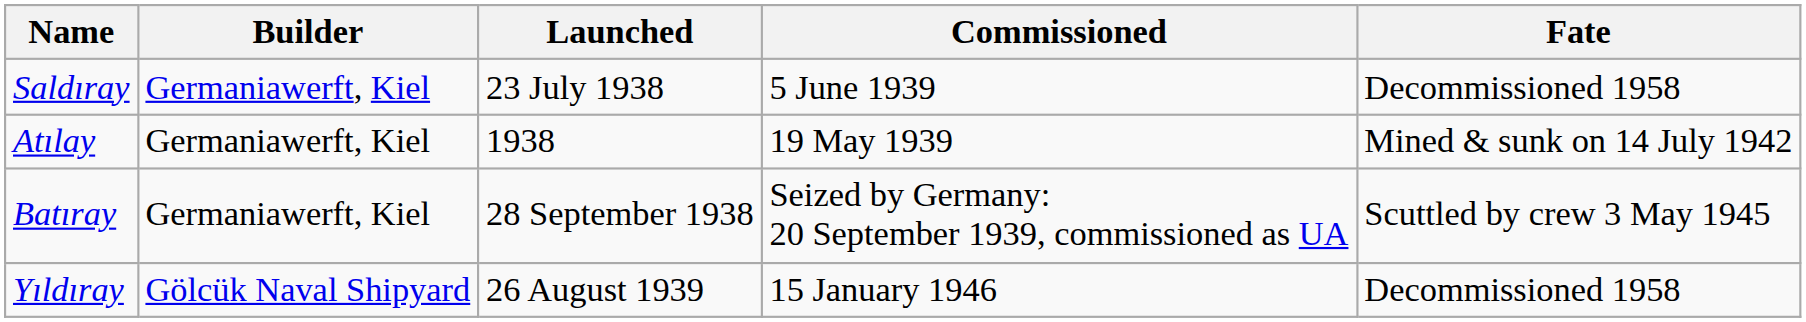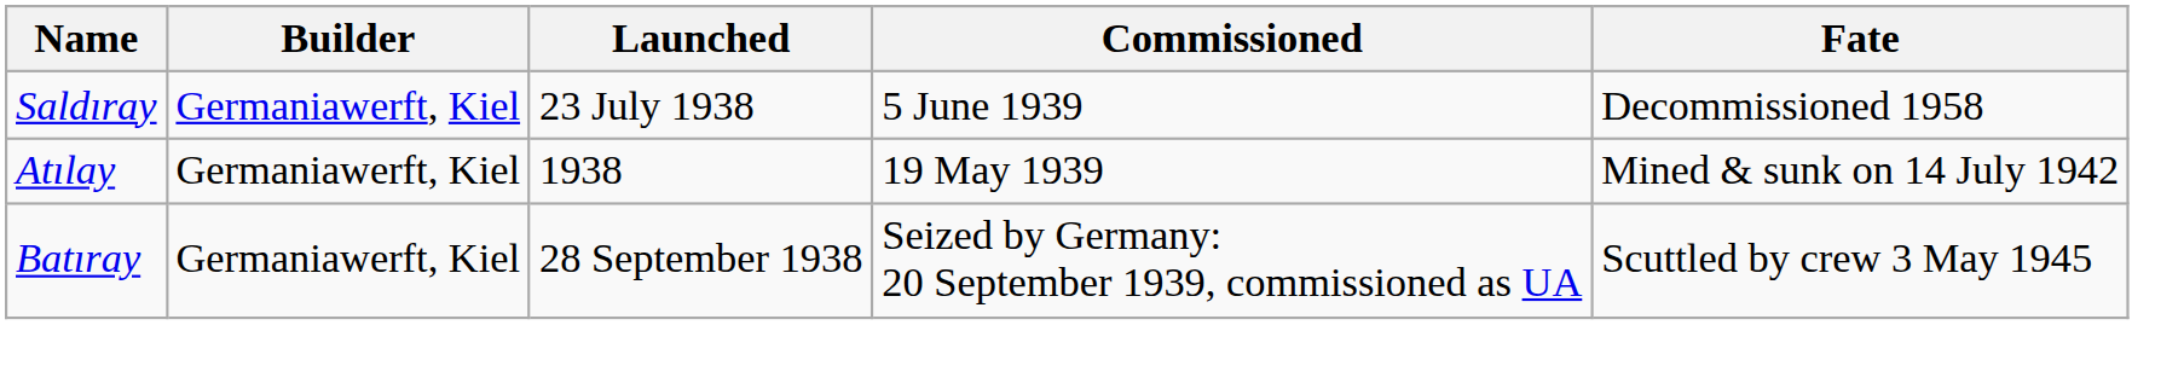- row: Yıldıray | Gölcük Naval Shipyard | 26 August 1939 | 15 January 1946 | Decommissioned 1958
